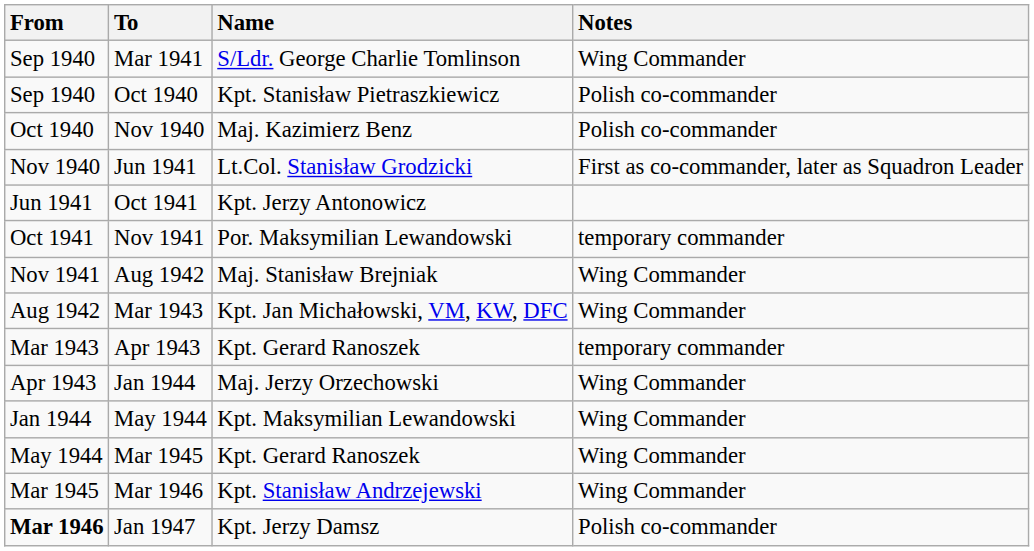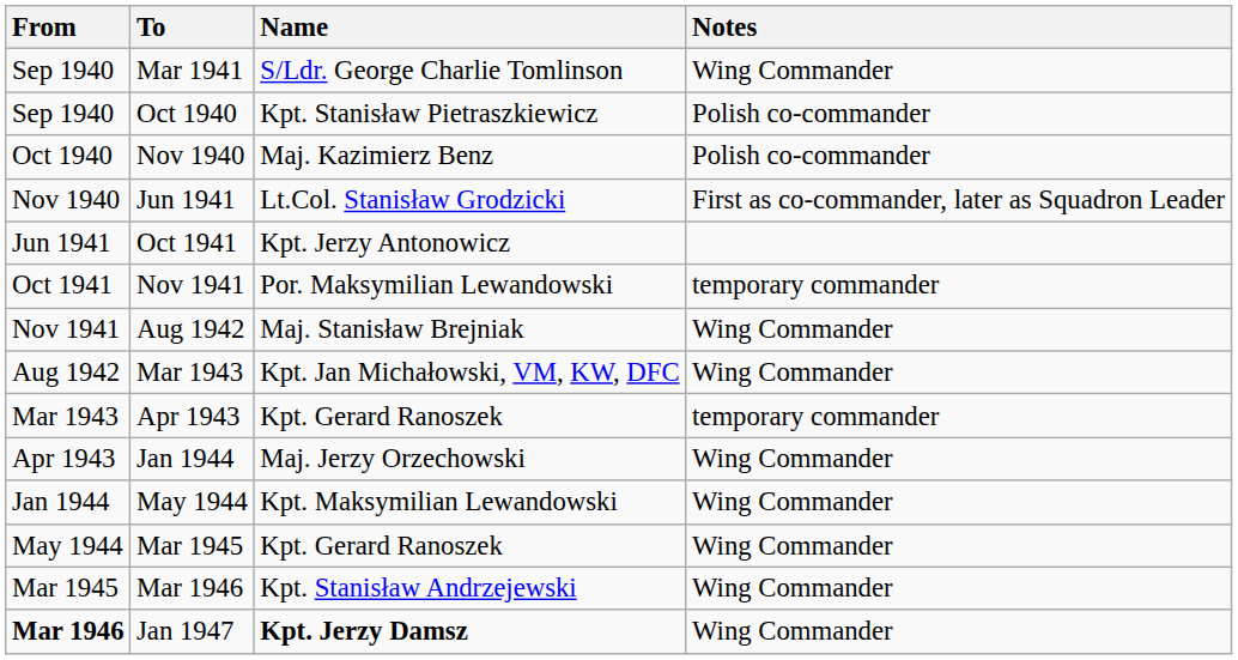Jan 1947 | Name: normal -> bold
Jan 1947 | Notes: Polish co-commander -> Wing Commander
